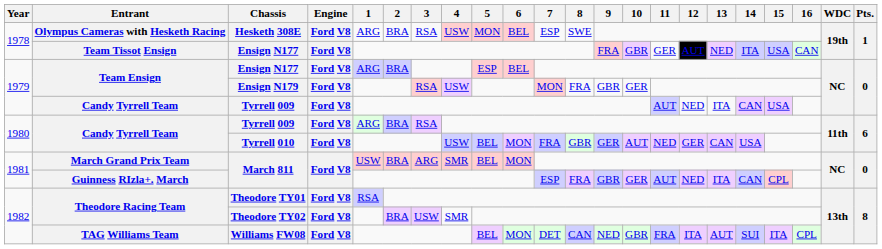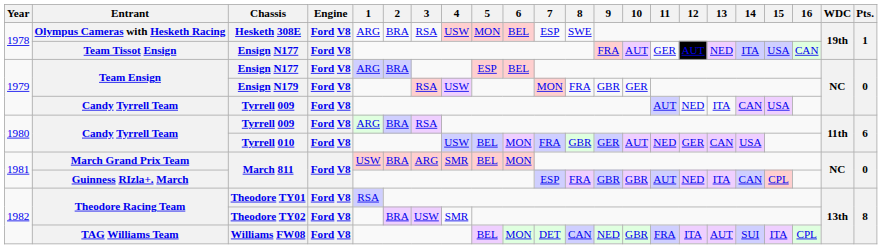Team Tissot Ensign / Ensign N177 | 10: GBR -> AUT
Guinness RIzla+. March / March 811 | 10: GER -> GBR
